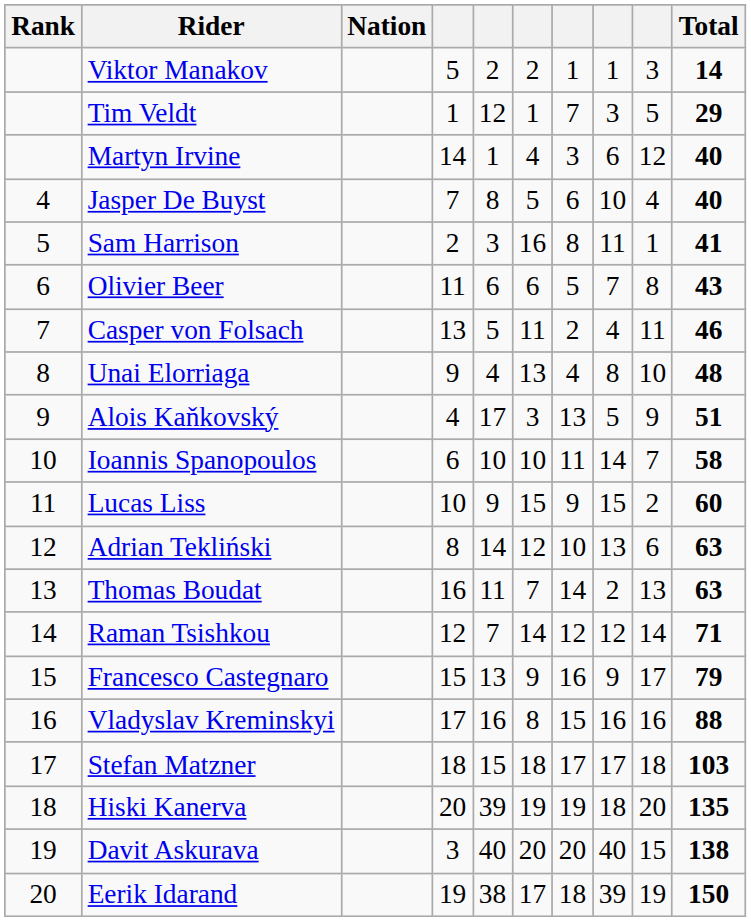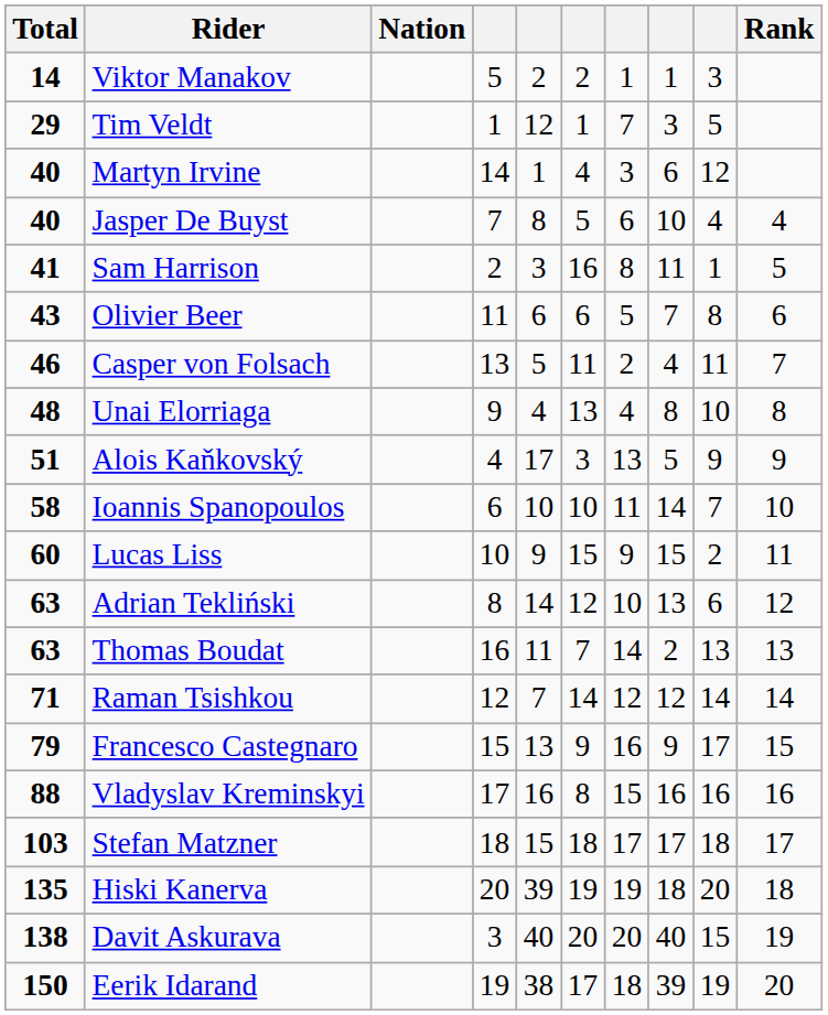columns swapped: Rank <-> Total
